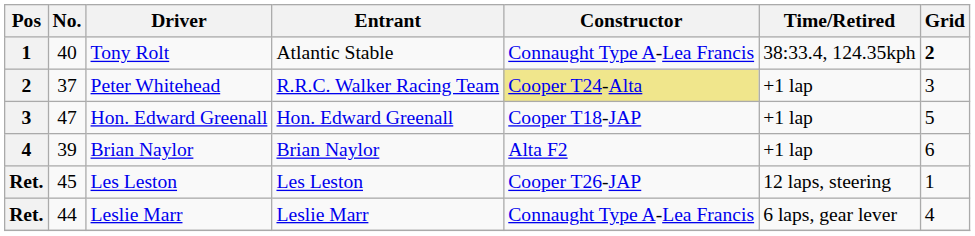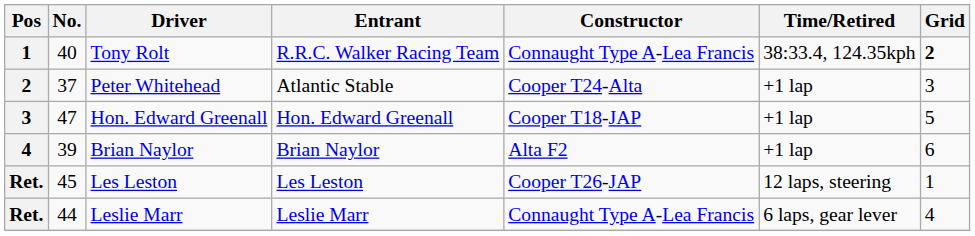Tony Rolt | Entrant: Atlantic Stable -> R.R.C. Walker Racing Team
Peter Whitehead | Entrant: R.R.C. Walker Racing Team -> Atlantic Stable
Peter Whitehead | Constructor: khaki background -> no background
